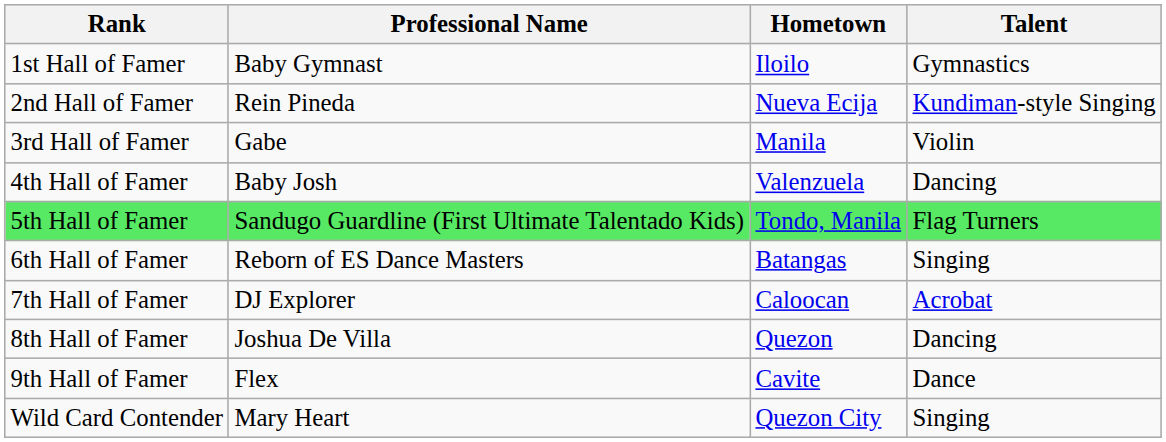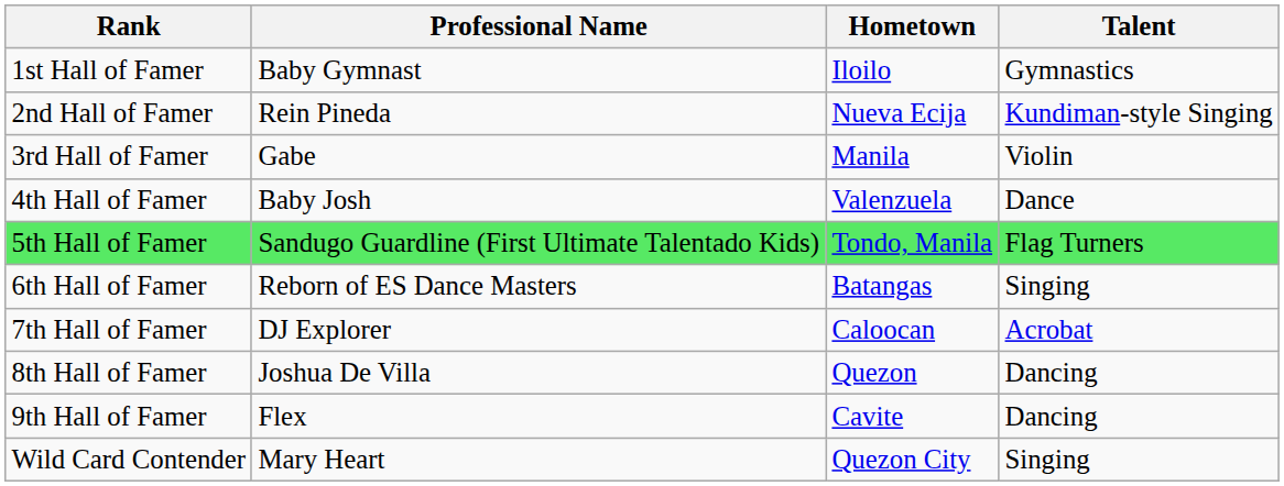4th Hall of Famer | Talent: Dancing -> Dance
9th Hall of Famer | Talent: Dance -> Dancing
